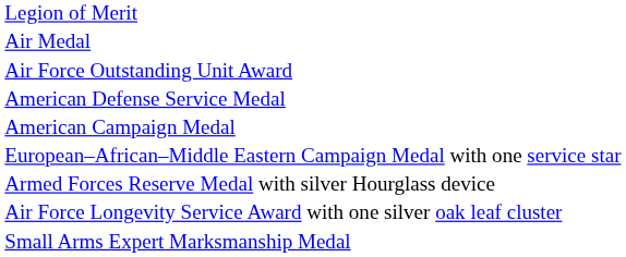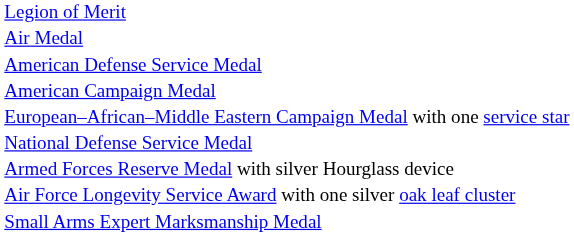- row: Air Force Outstanding Unit Award
+ row: National Defense Service Medal
